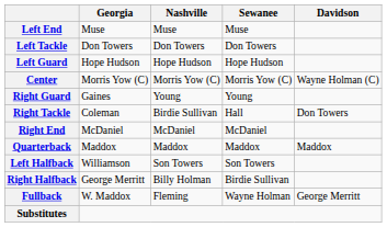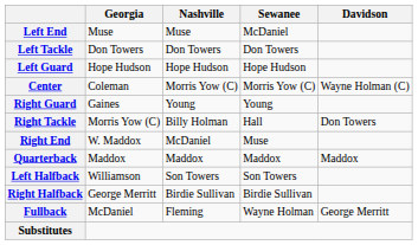Left End | Sewanee: Muse -> McDaniel
Center | Georgia: Morris Yow (C) -> Coleman
Right Tackle | Georgia: Coleman -> Morris Yow (C)
Right Tackle | Nashville: Birdie Sullivan -> Billy Holman
Right End | Georgia: McDaniel -> W. Maddox
Right End | Sewanee: McDaniel -> Muse
Right Halfback | Nashville: Billy Holman -> Birdie Sullivan
Fullback | Georgia: W. Maddox -> McDaniel
